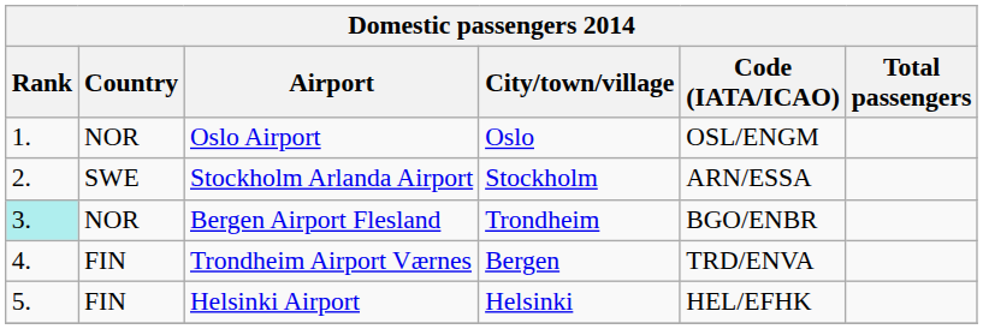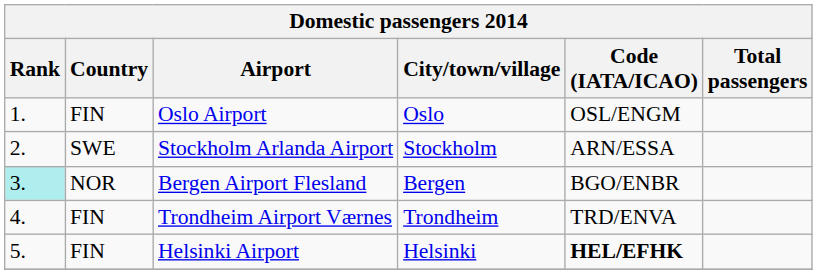Oslo Airport | Country: NOR -> FIN
Bergen Airport Flesland | City/town/village: Trondheim -> Bergen
Trondheim Airport Værnes | City/town/village: Bergen -> Trondheim
Helsinki Airport | Code (IATA/ICAO): normal -> bold
